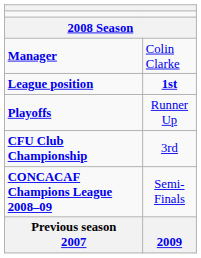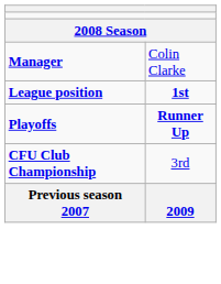Playoffs | column 2: normal -> bold
- row: CONCACAF Champions League 2008–09 | Semi-Finals
